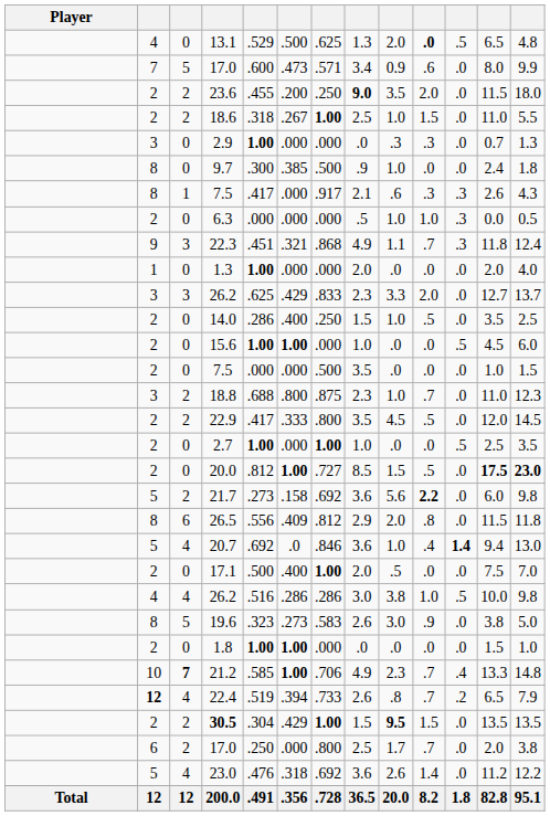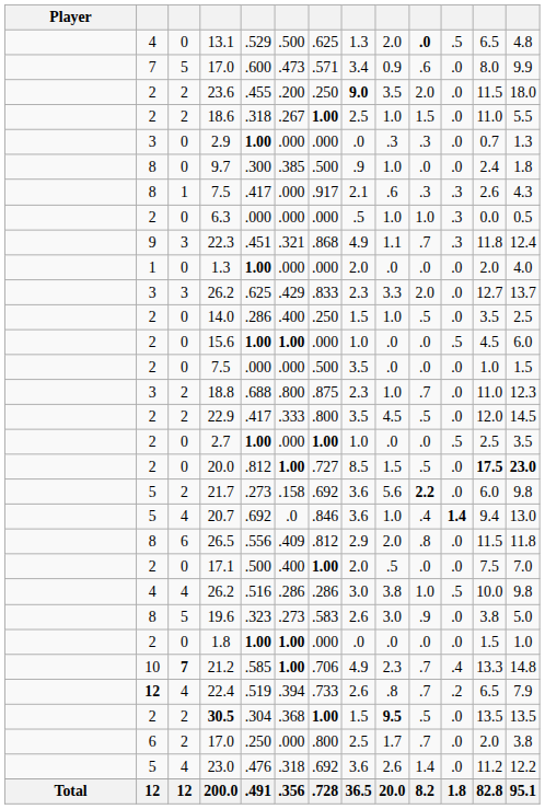rows swapped: 26.5 <-> 20.7
30.5 | column 6: .429 -> .368
30.5 | column 10: 1.5 -> .5
